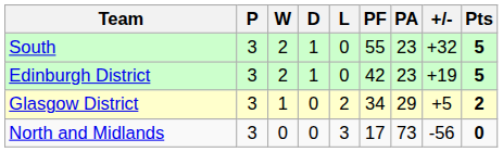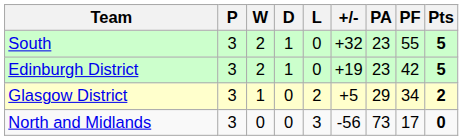columns swapped: PF <-> +/-
